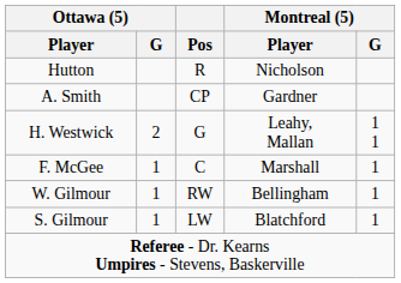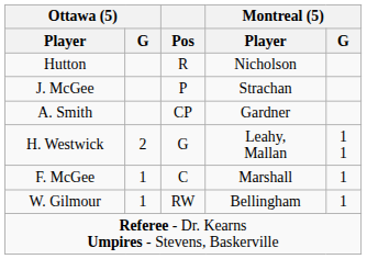+ row: J. McGee | P | Strachan
- row: S. Gilmour | 1 | LW | Blatchford | 1
